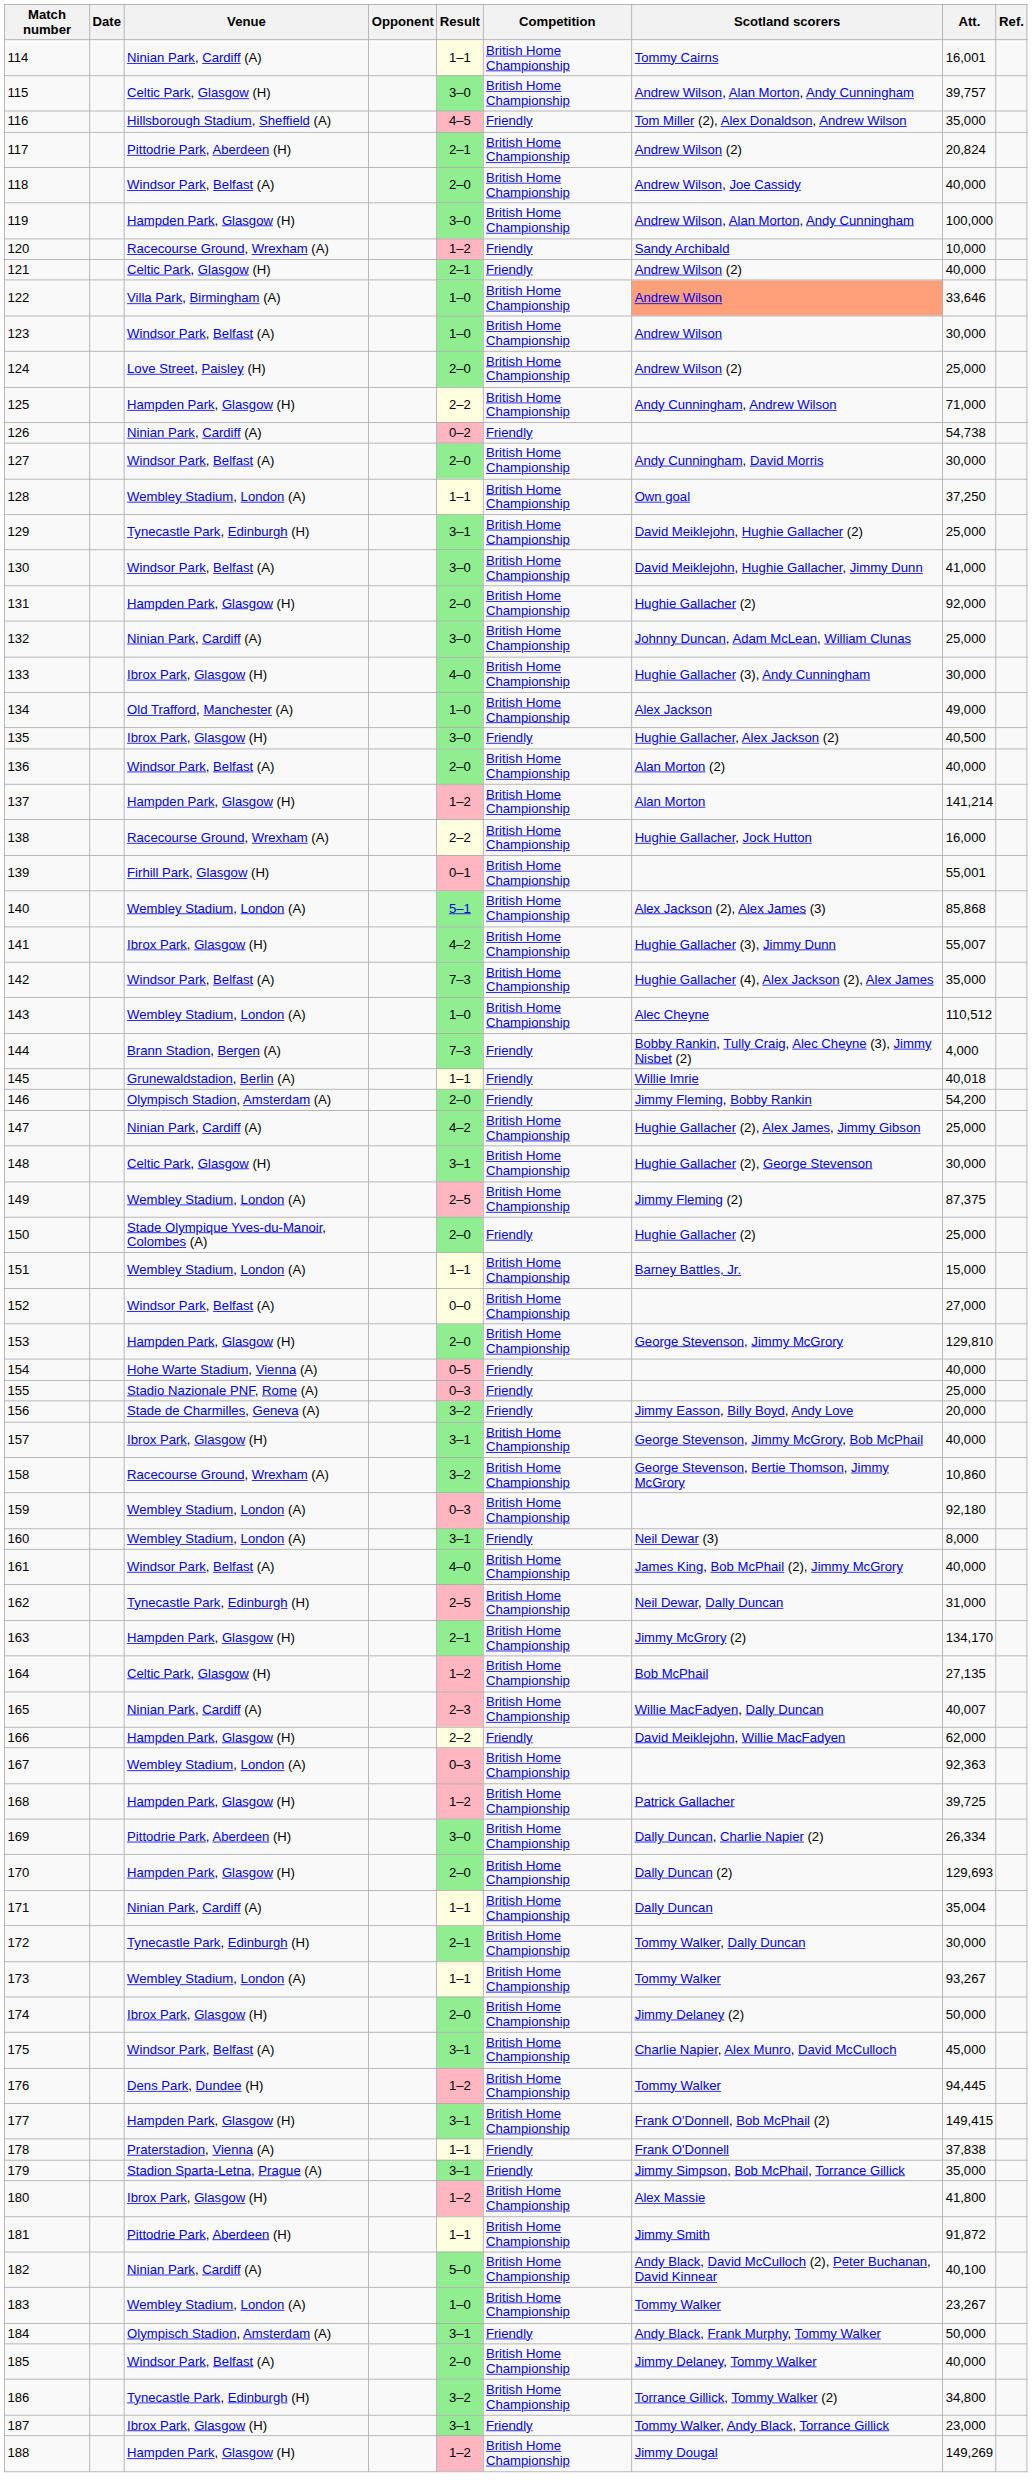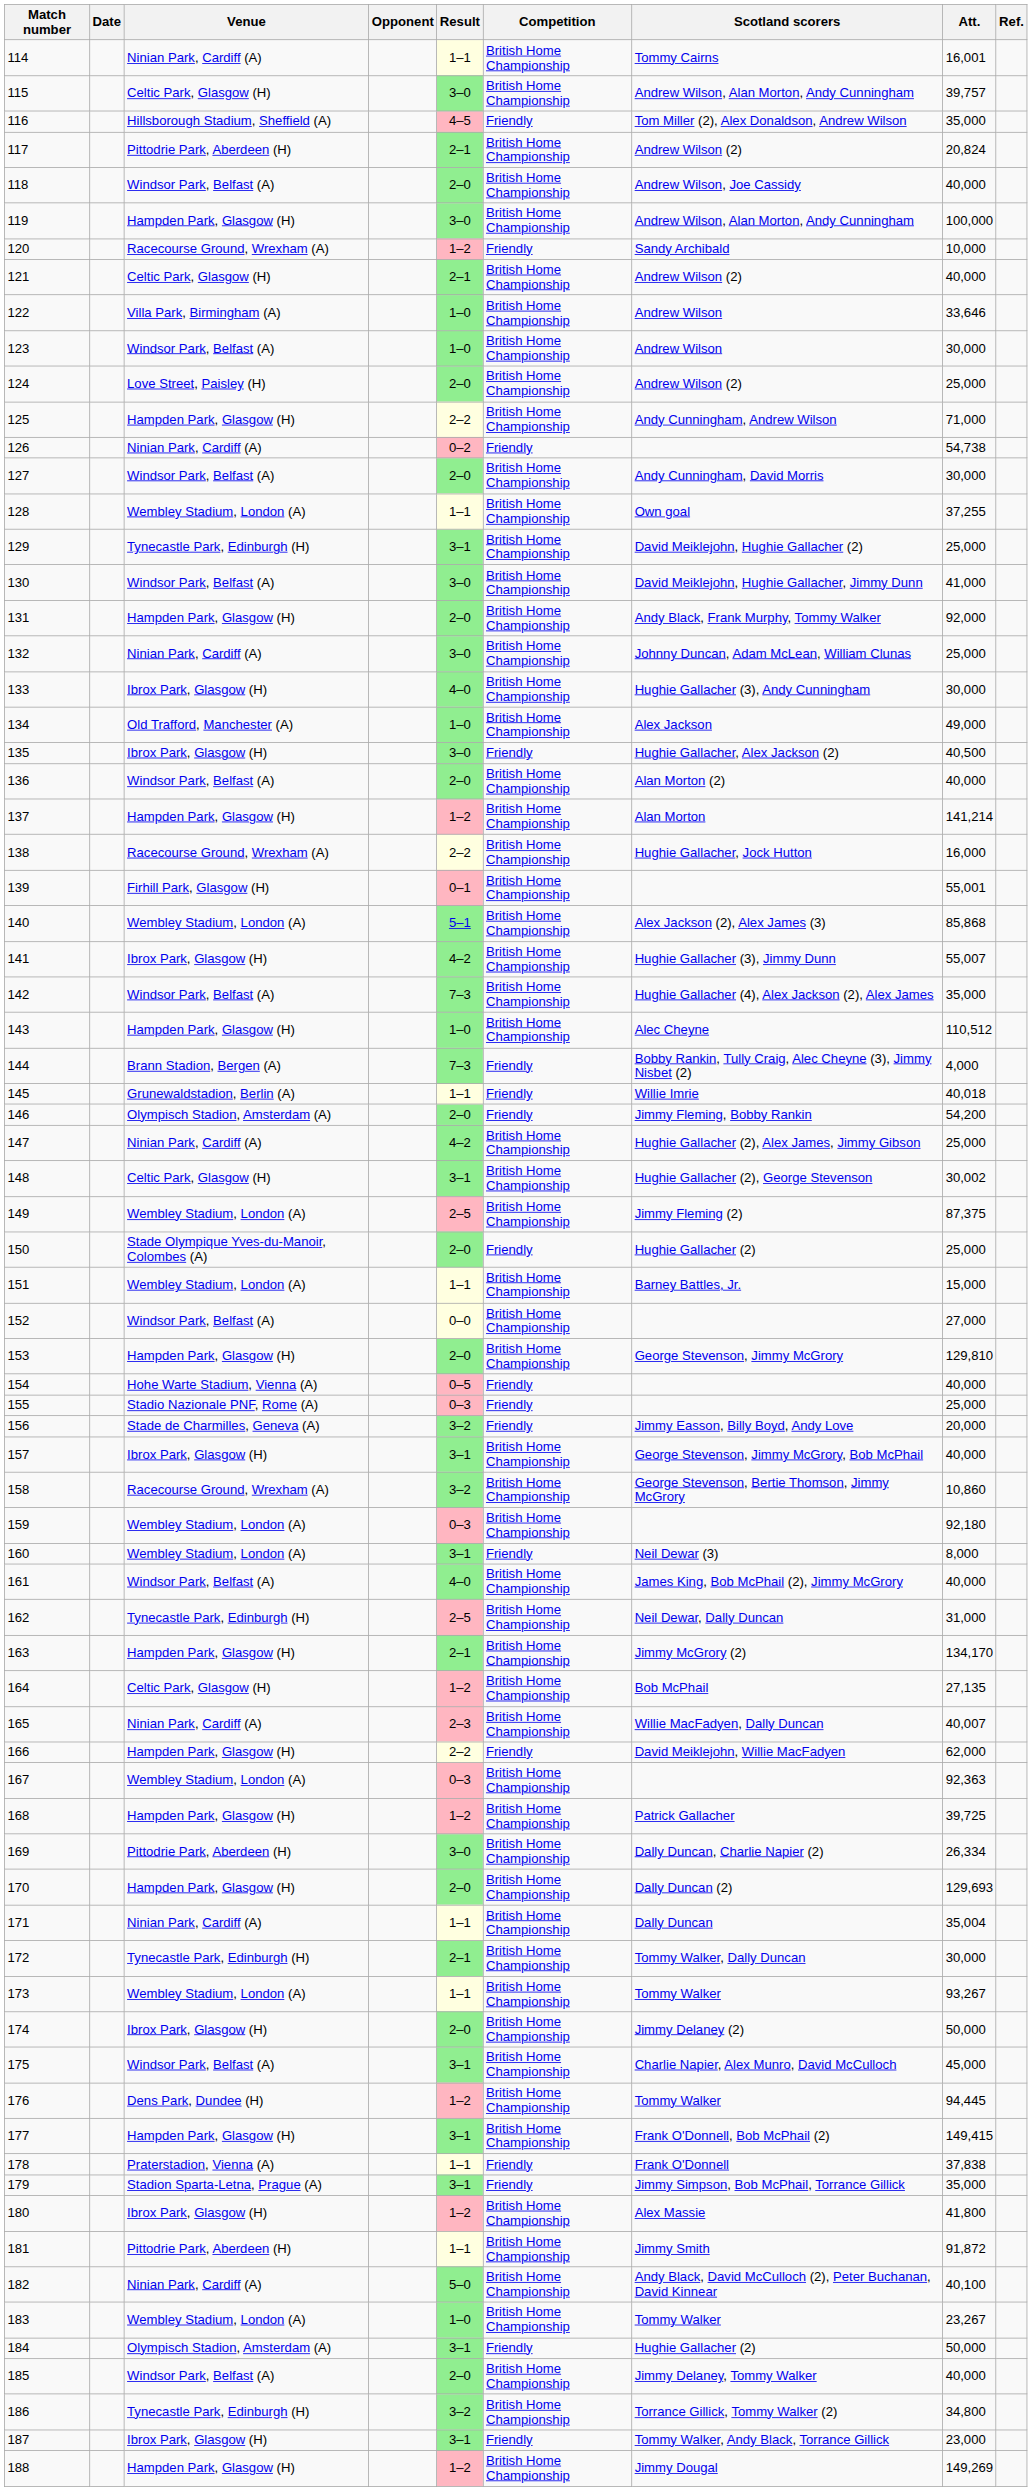121 | Competition: Friendly -> British Home Championship
122 | Scotland scorers: lightsalmon background -> no background
128 | Att.: 37,250 -> 37,255
131 | Scotland scorers: Hughie Gallacher (2) -> Andy Black, Frank Murphy, Tommy Walker
143 | Venue: Wembley Stadium, London (A) -> Hampden Park, Glasgow (H)
148 | Att.: 30,000 -> 30,002
184 | Scotland scorers: Andy Black, Frank Murphy, Tommy Walker -> Hughie Gallacher (2)
